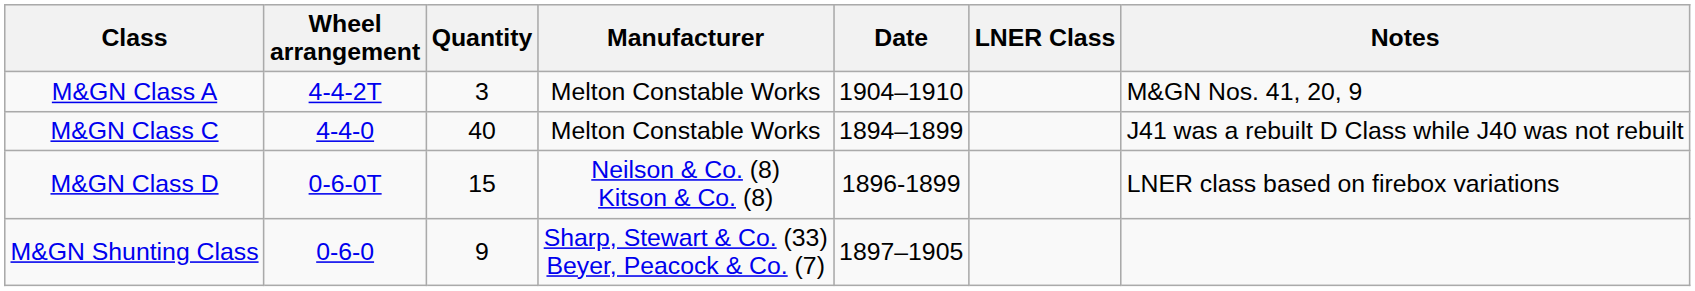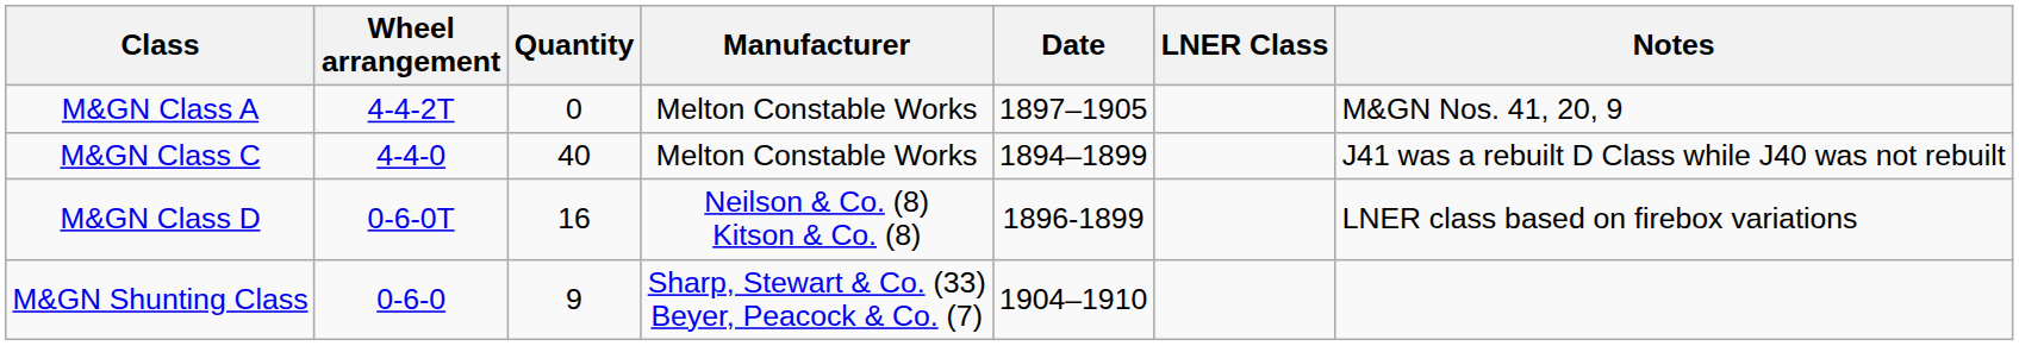M&GN Class A | Quantity: 3 -> 0
M&GN Class A | Date: 1904–1910 -> 1897–1905
M&GN Class D | Quantity: 15 -> 16
M&GN Shunting Class | Date: 1897–1905 -> 1904–1910
